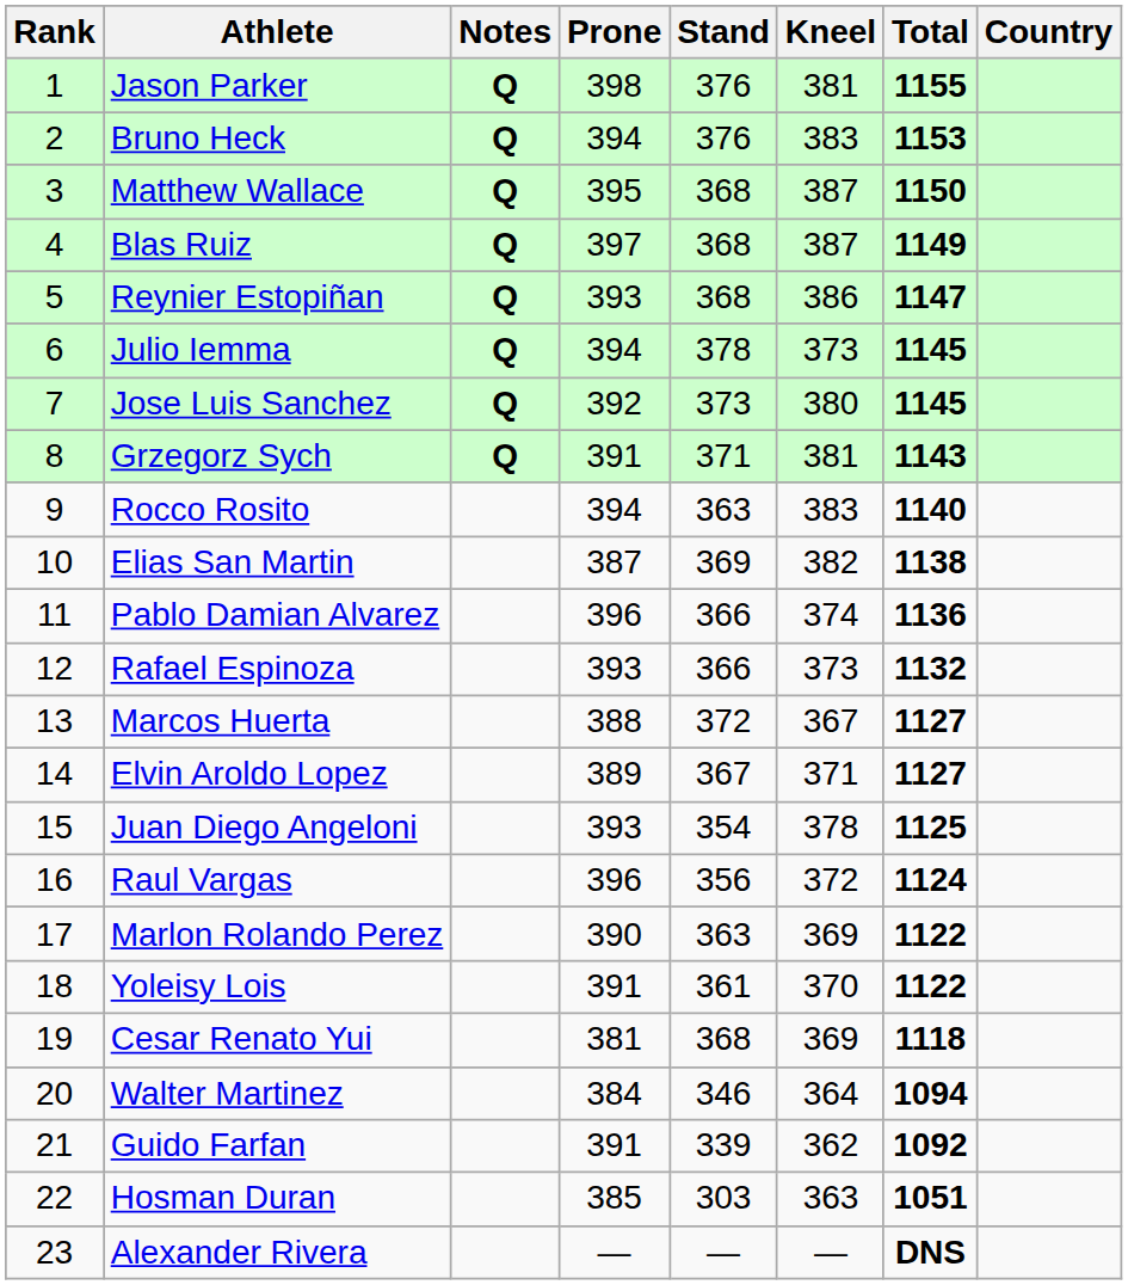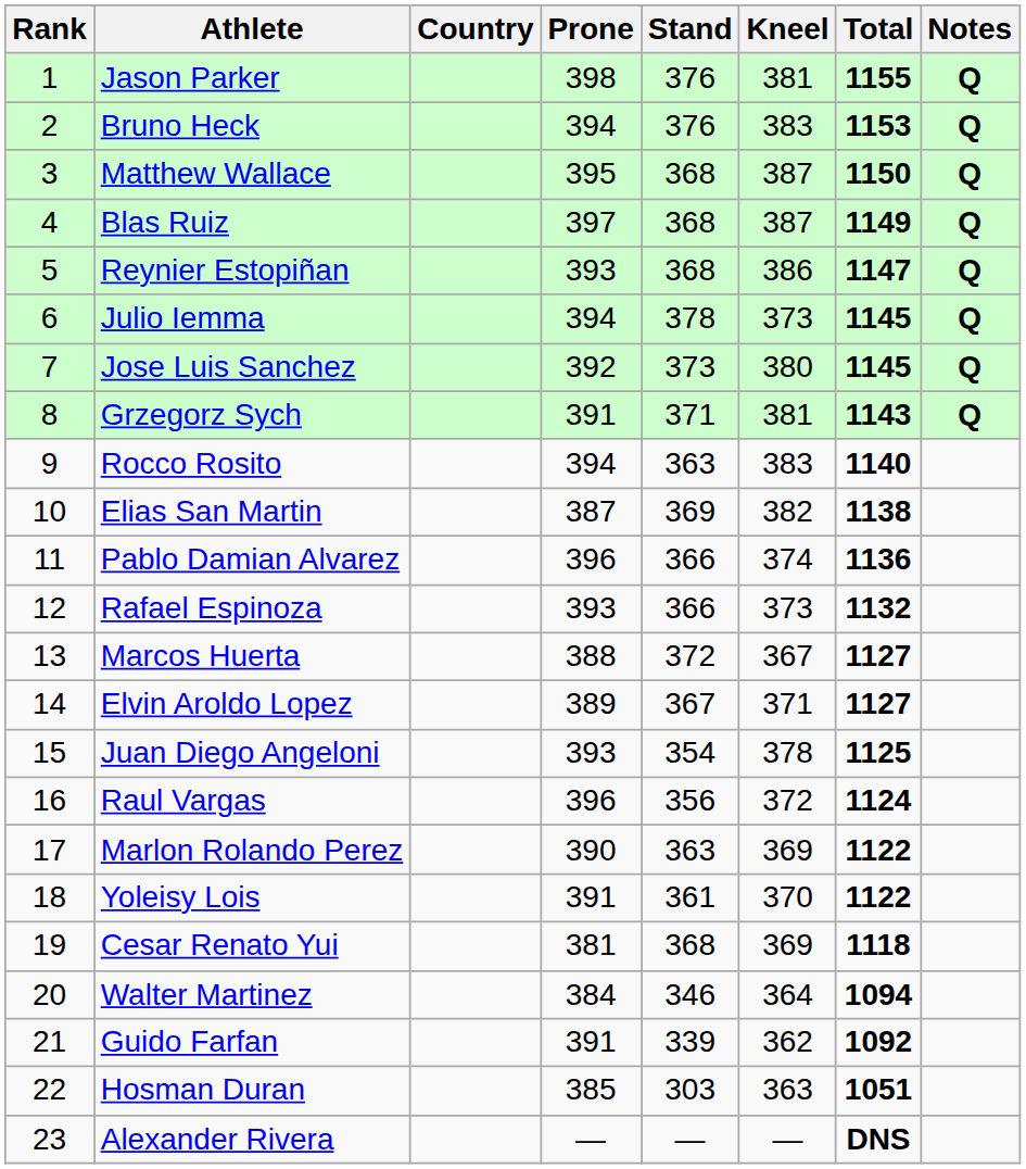columns swapped: Country <-> Notes
